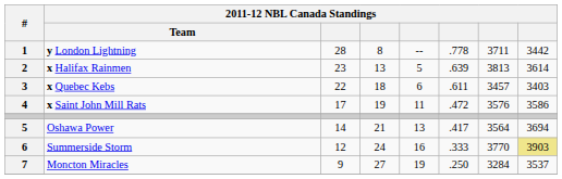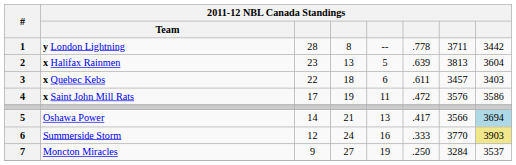x Halifax Rainmen | column 8: 3614 -> 3604
Oshawa Power | column 7: 3564 -> 3566
Oshawa Power | column 8: no background -> lightblue background
